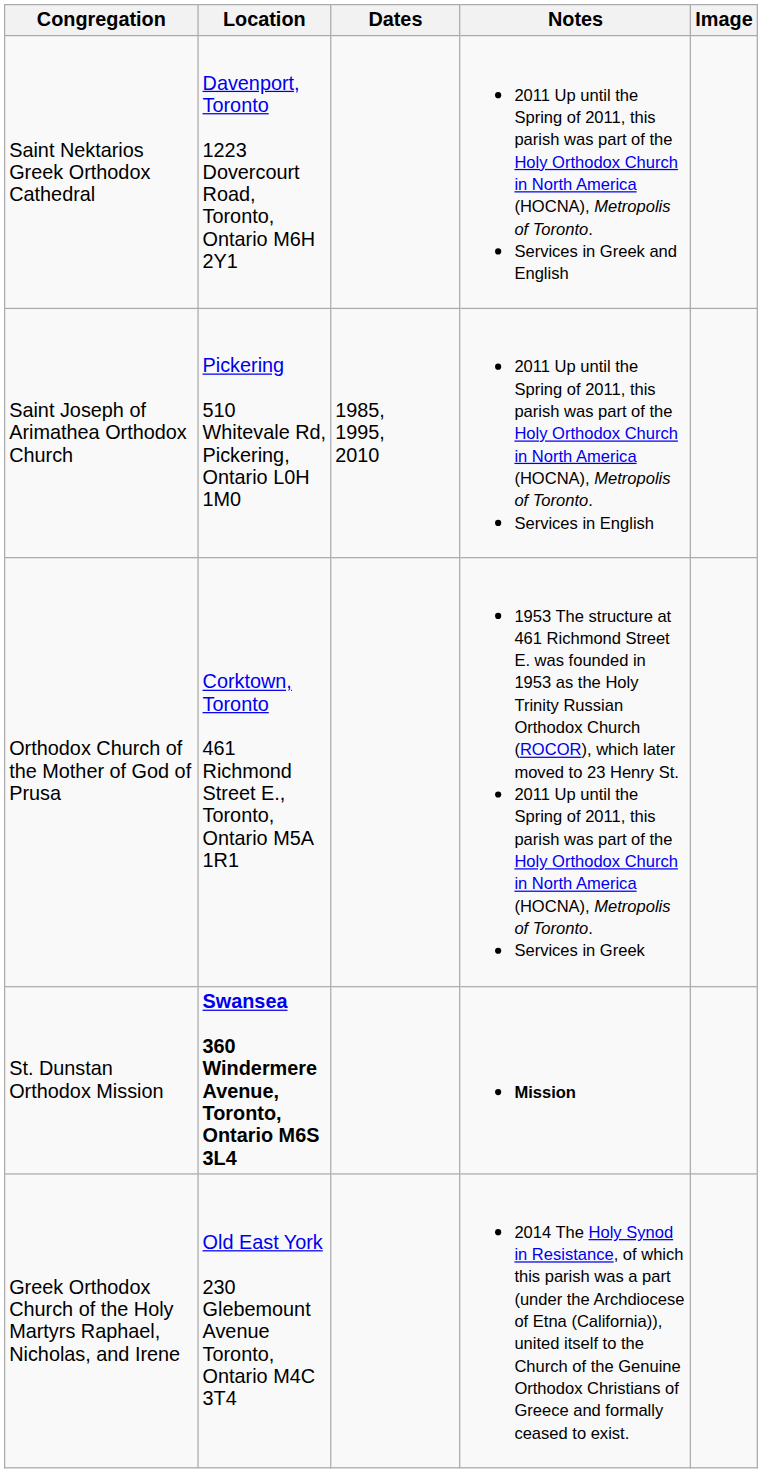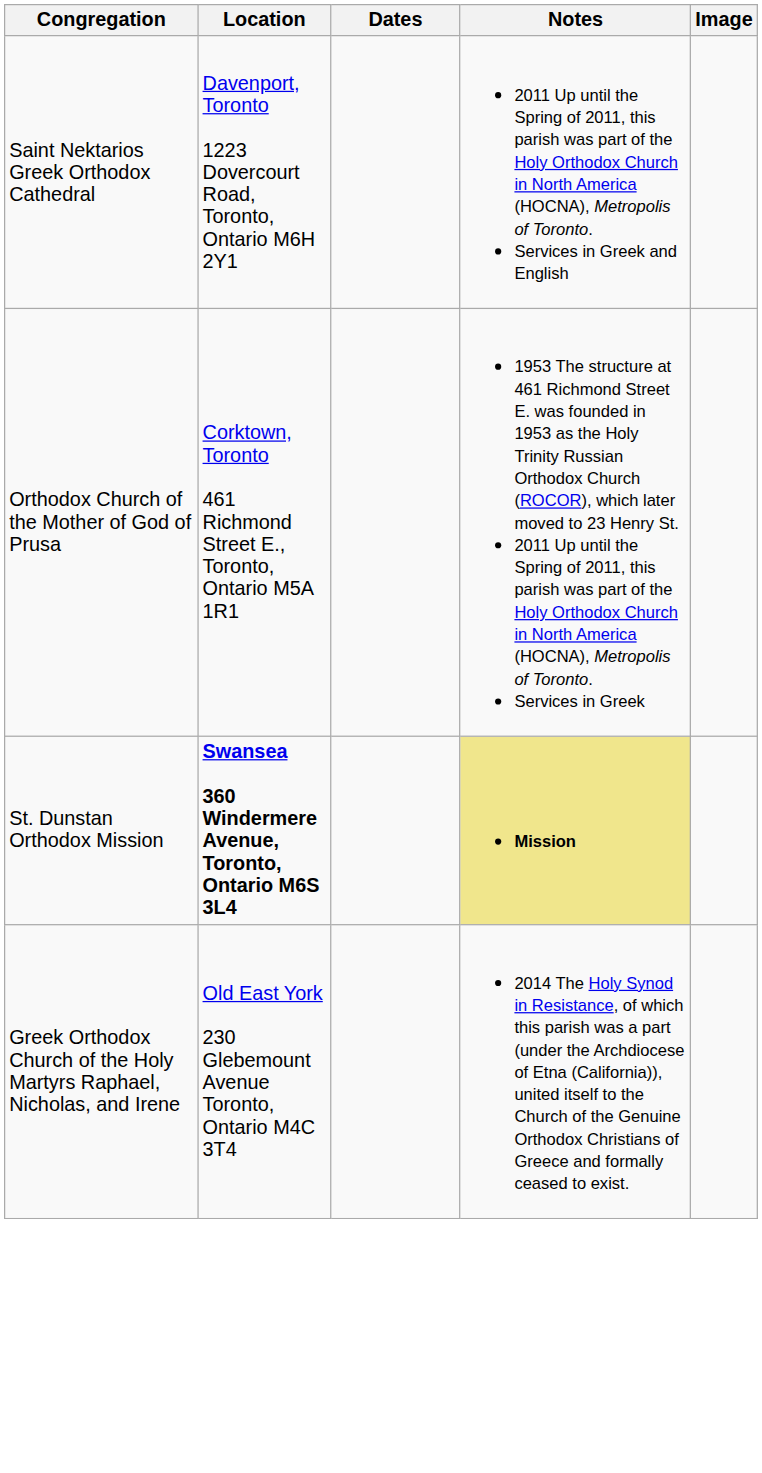- row: Saint Joseph of Arimathea Orthodox Church | Pickering 510 Whitevale Rd, Pickering, Ontario L0H 1M0 | 1985, 1995, 2010 | 2011 Up until the Spring of 2011, this parish was part of the Holy Orthodox Church in North America (HOCNA), Metropolis of Toronto. Services in English
St. Dunstan Orthodox Mission | Notes: no background -> khaki background
